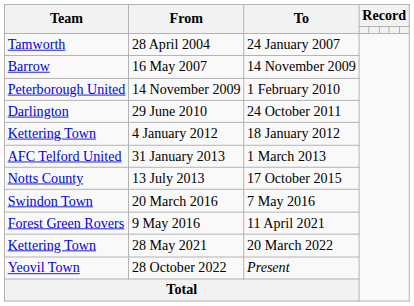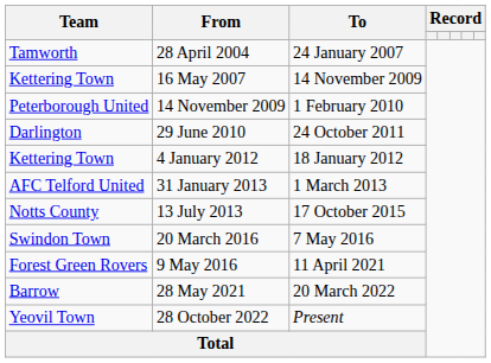16 May 2007 | Team: Barrow -> Kettering Town
28 May 2021 | Team: Kettering Town -> Barrow
